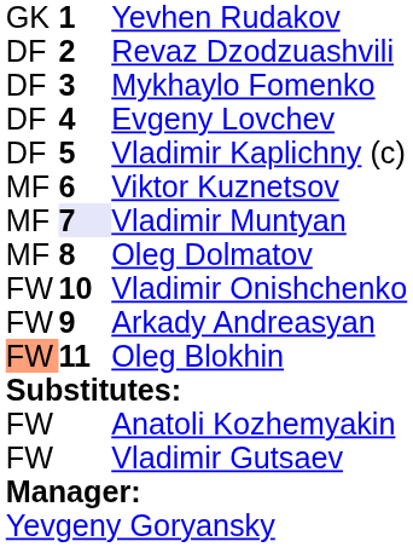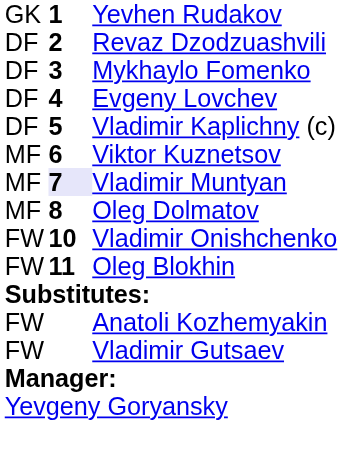- row: FW | 9 | Arkady Andreasyan
Oleg Blokhin | column 1: lightsalmon background -> no background
